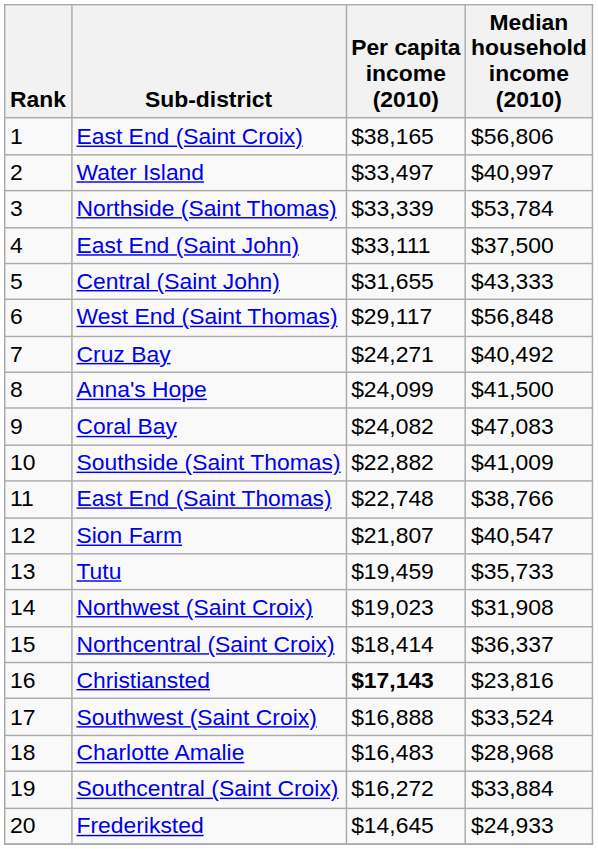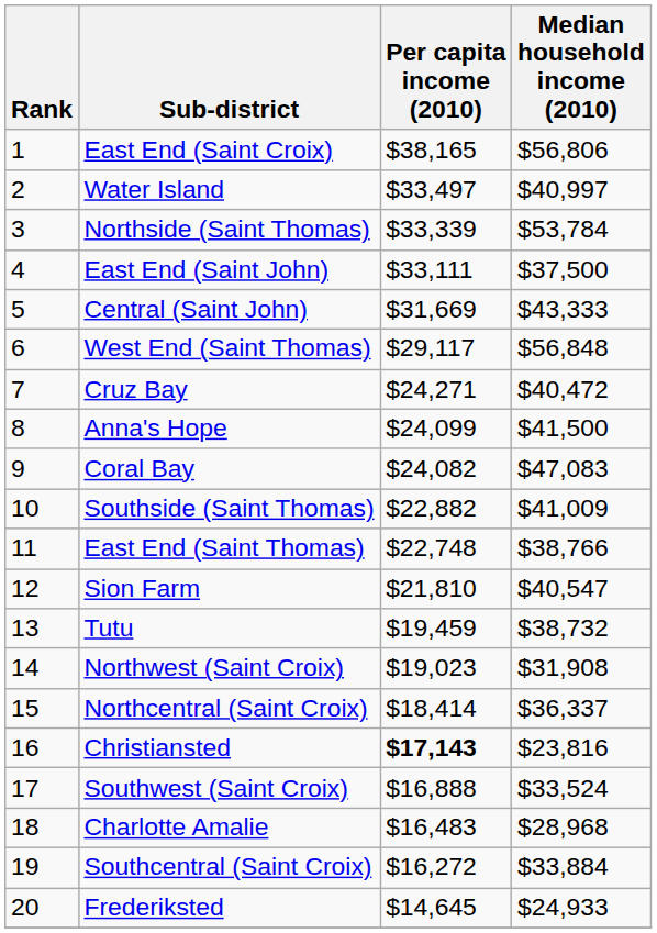Central (Saint John) | Per capita income (2010): $31,655 -> $31,669
Cruz Bay | Median household income (2010): $40,492 -> $40,472
Sion Farm | Per capita income (2010): $21,807 -> $21,810
Tutu | Median household income (2010): $35,733 -> $38,732
